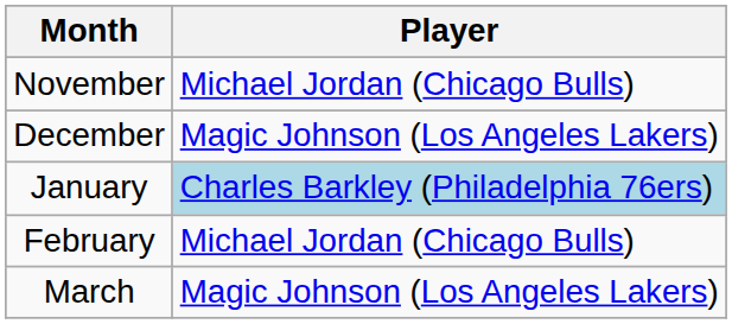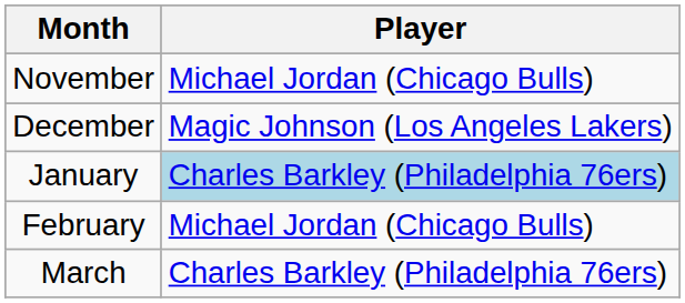March | Player: Magic Johnson (Los Angeles Lakers) -> Charles Barkley (Philadelphia 76ers)
